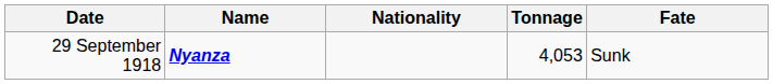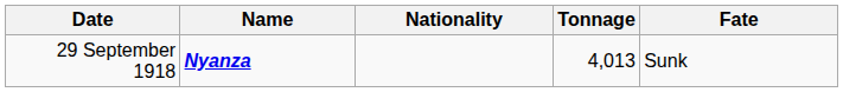29 September 1918 | Tonnage: 4,053 -> 4,013
